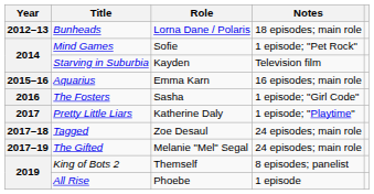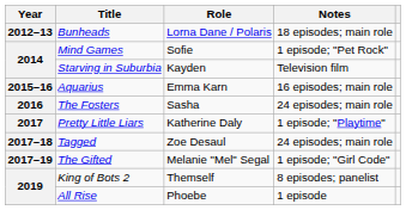The Fosters | Notes: 1 episode; "Girl Code" -> 24 episodes; main role
The Gifted | Notes: 24 episodes; main role -> 1 episode; "Girl Code"
